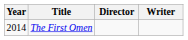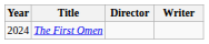The First Omen | Year: 2014 -> 2024
